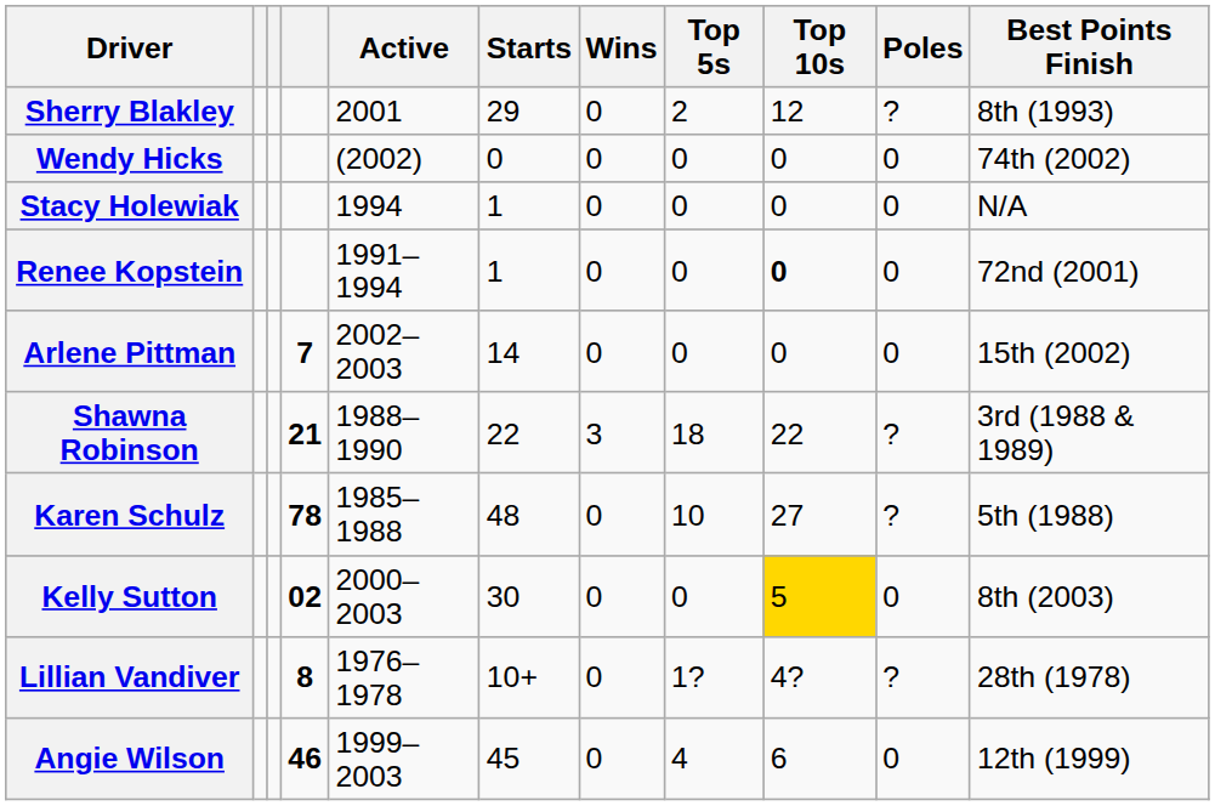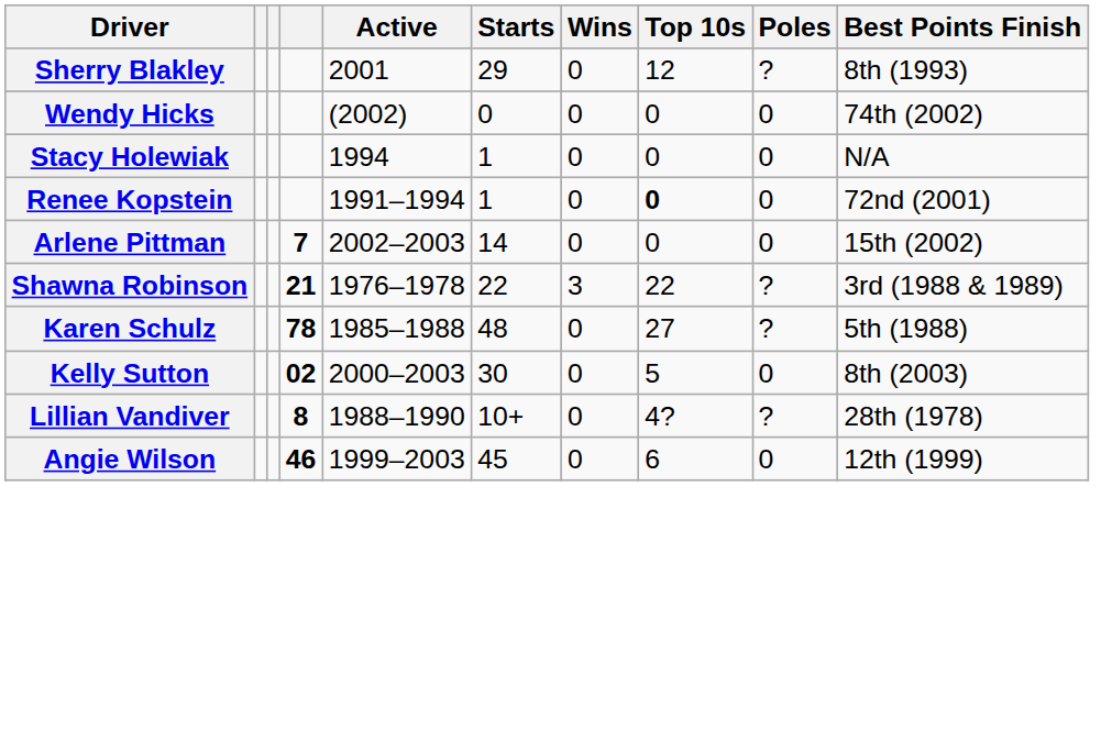- column: Top 5s | 2 | 0 | 0 | 0 | 0 | 18 | 10 | 0 | 1? | 4
Shawna Robinson | Active: 1988–1990 -> 1976–1978
Kelly Sutton | Top 10s: gold background -> no background
Lillian Vandiver | Active: 1976–1978 -> 1988–1990
